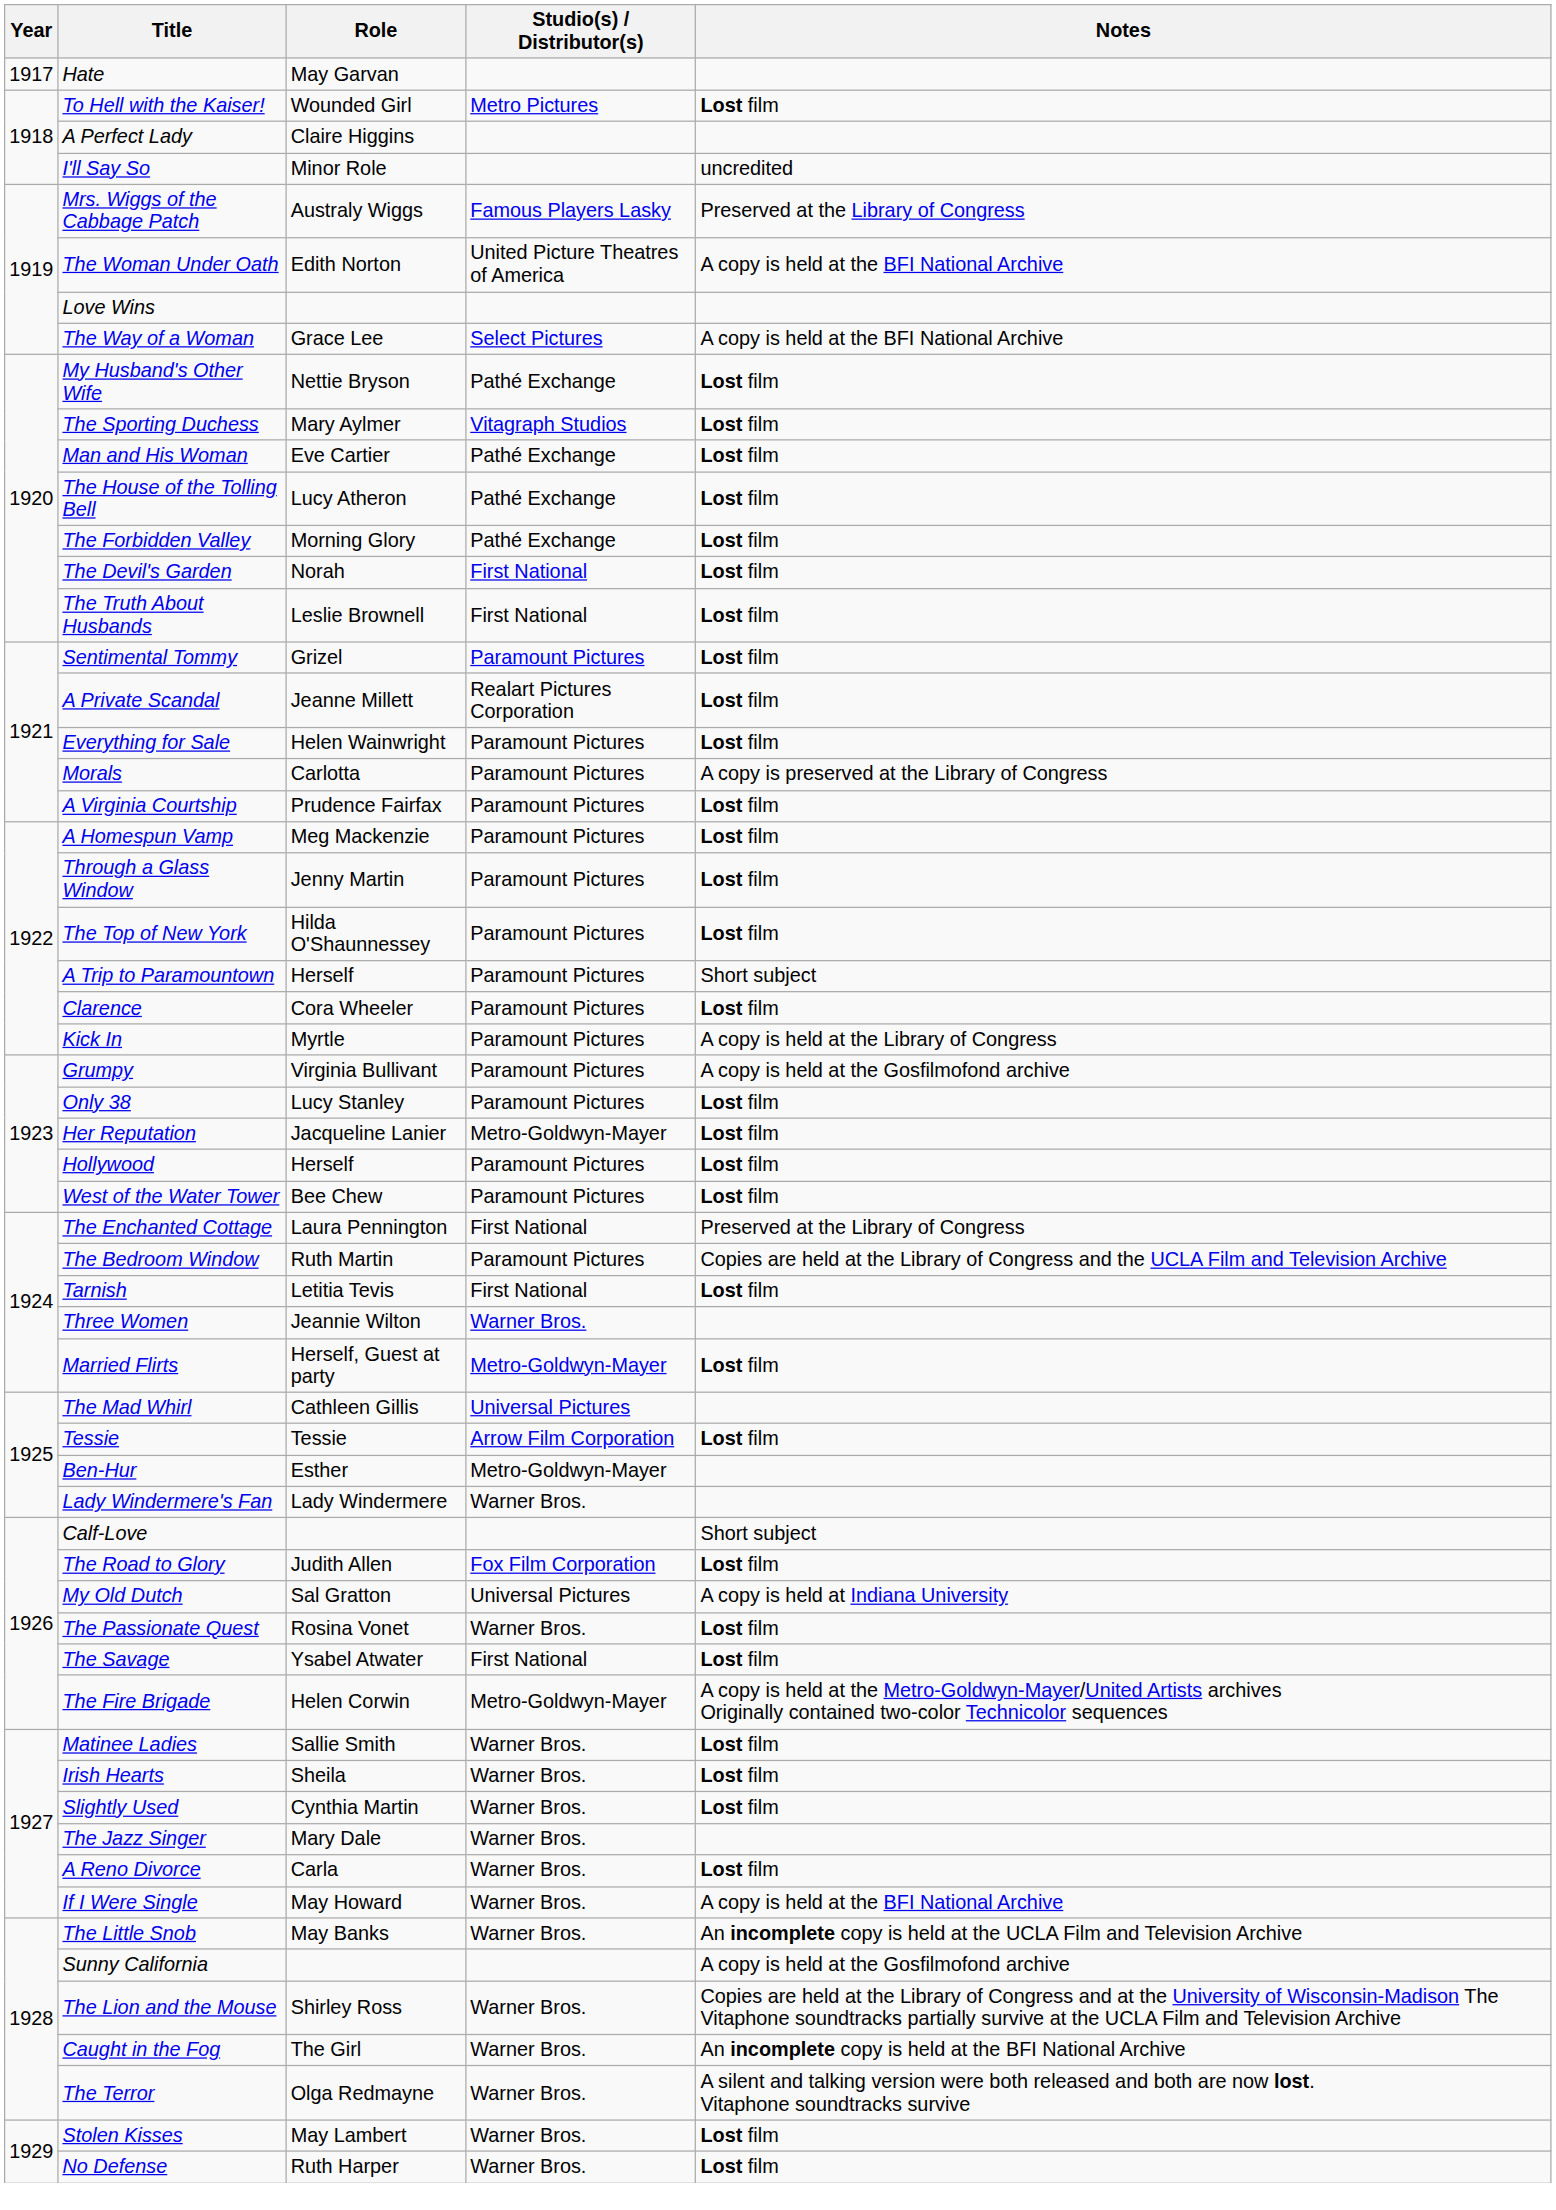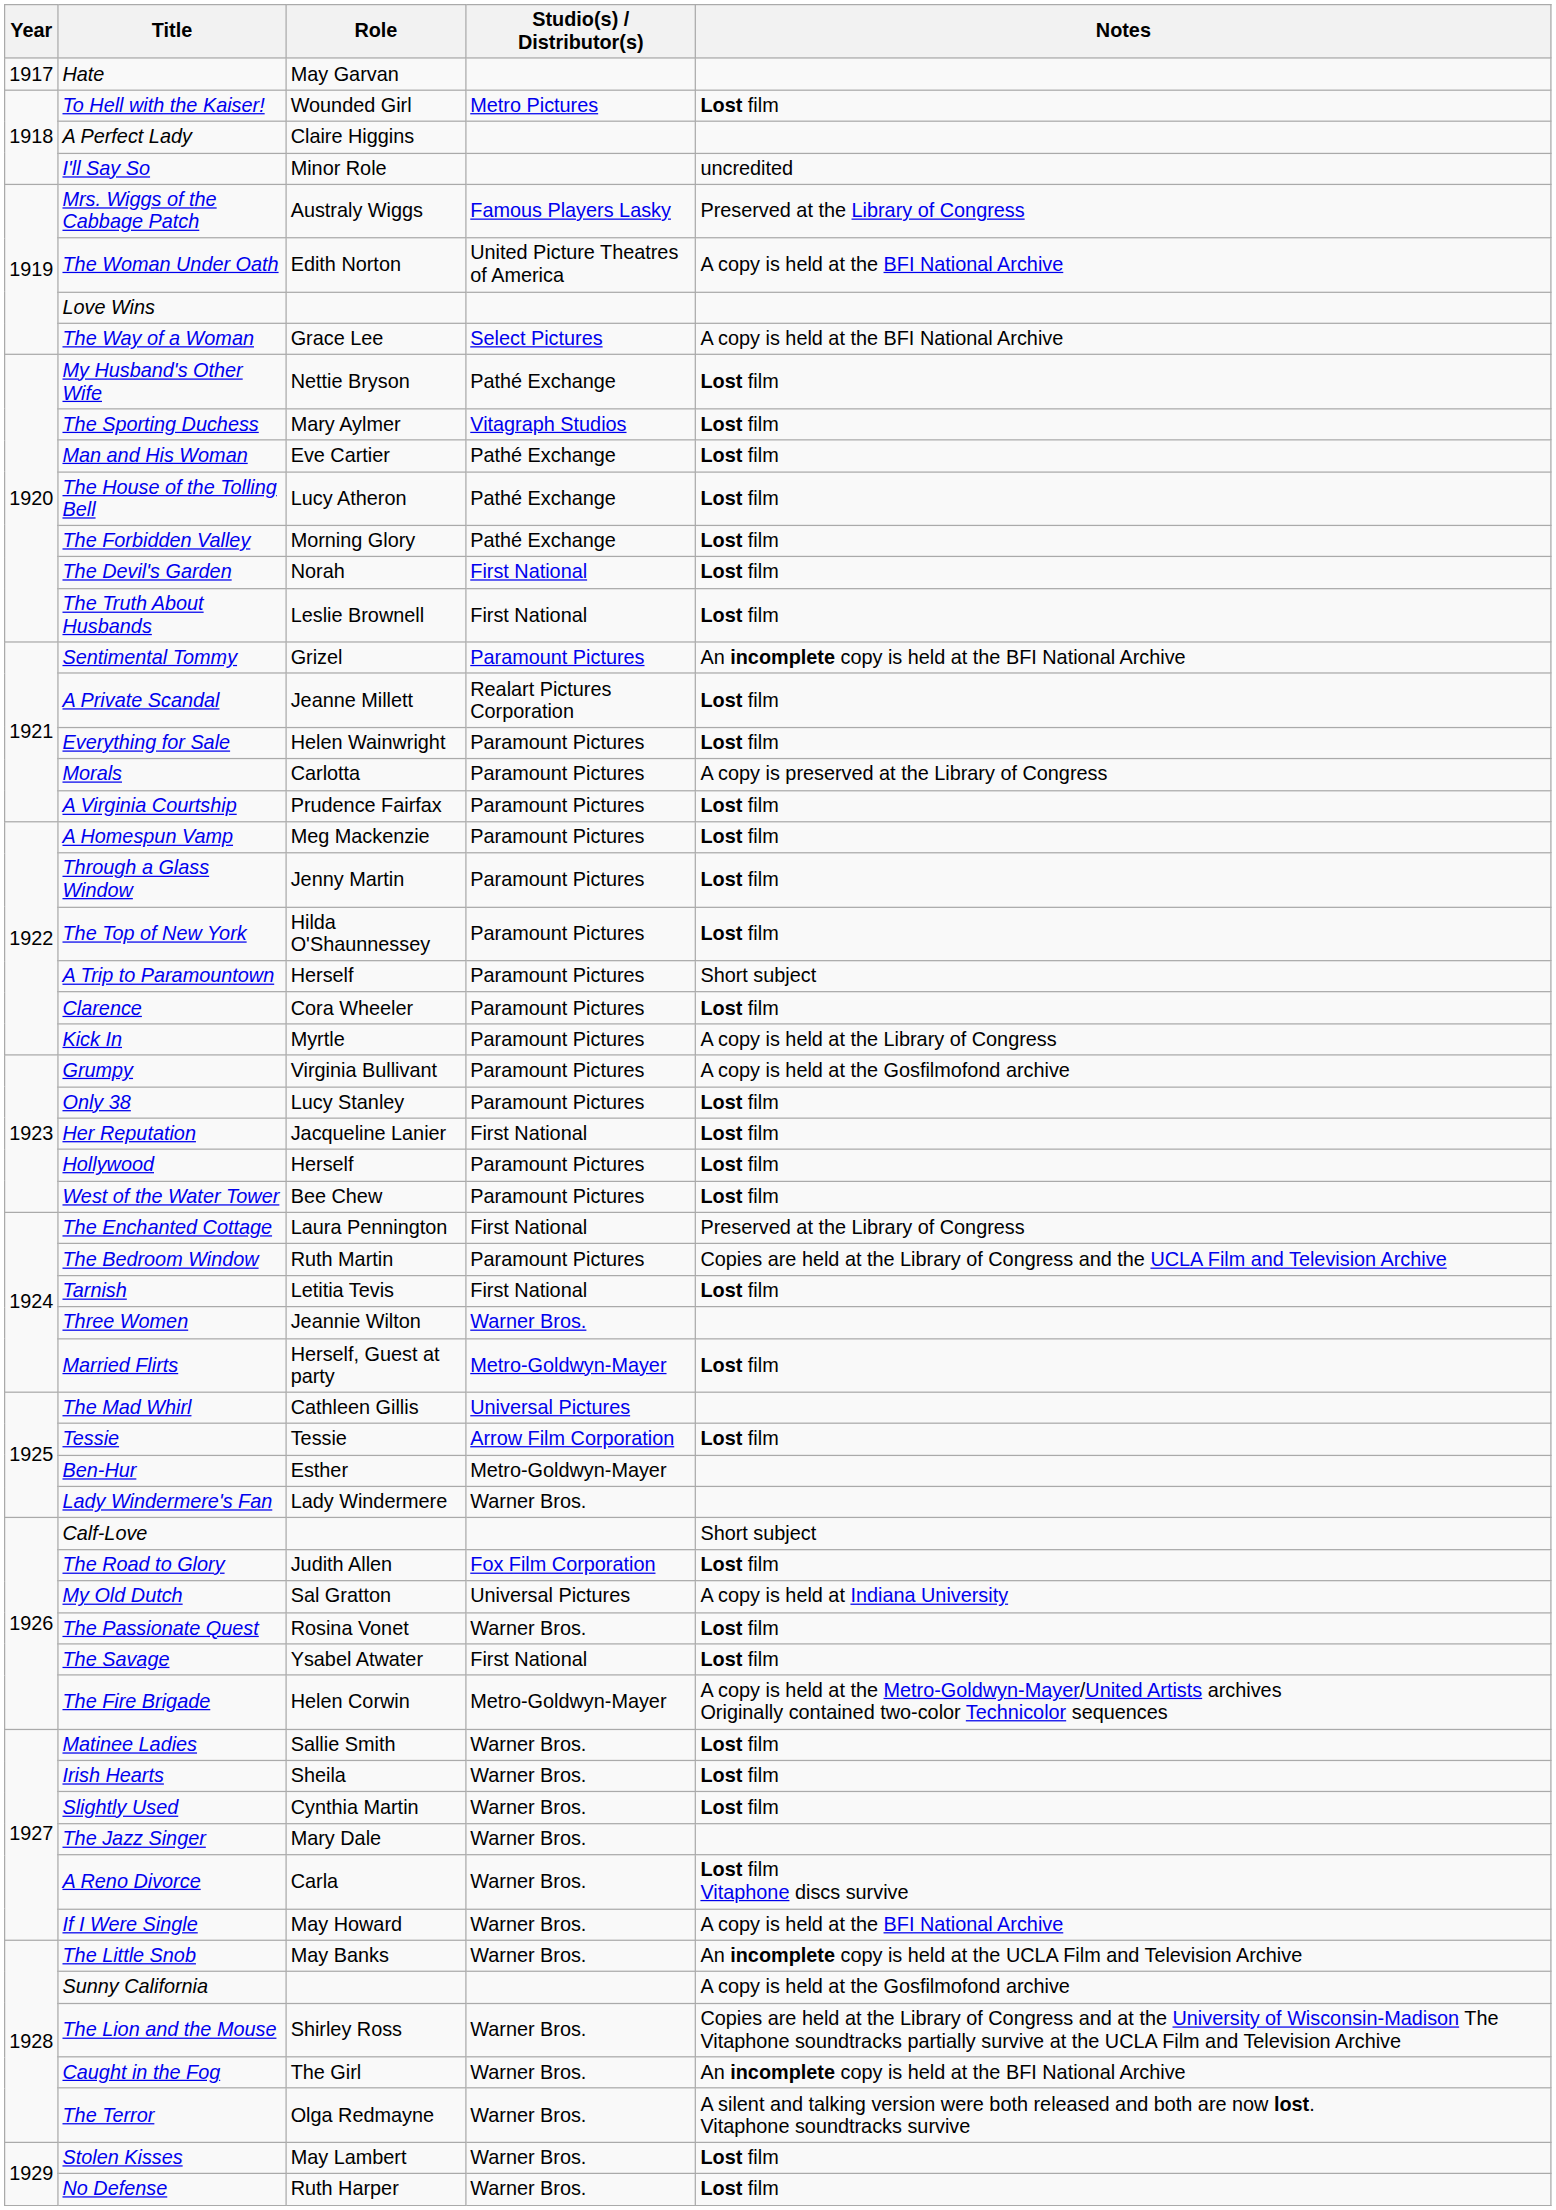Sentimental Tommy | Notes: Lost film -> An incomplete copy is held at the BFI National Archive
Her Reputation | Studio(s) / Distributor(s): Metro-Goldwyn-Mayer -> First National
A Reno Divorce | Notes: Lost film -> Lost film Vitaphone discs survive
